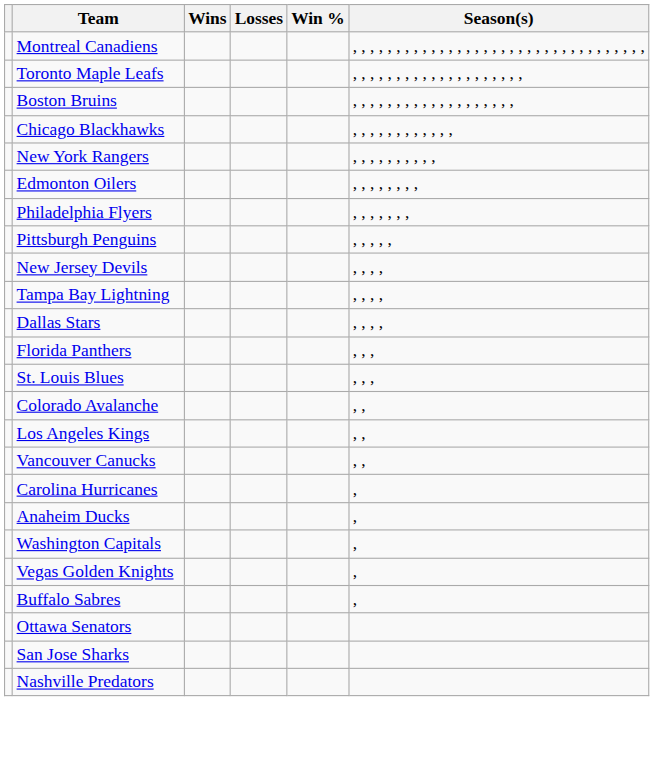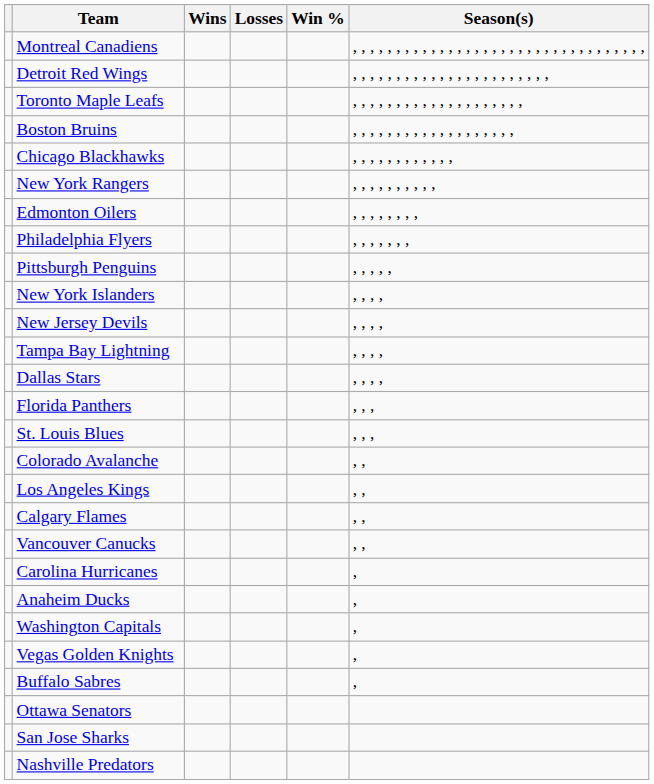+ row: Detroit Red Wings | , , , , , , , , , , , , , , , , , , , , , , ,
+ row: New York Islanders | , , , ,
+ row: Calgary Flames | , ,
